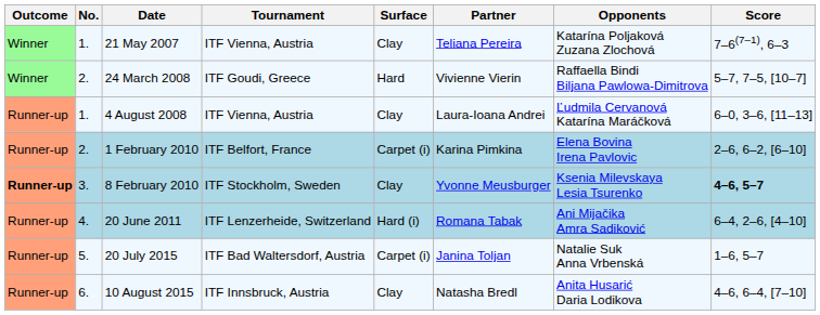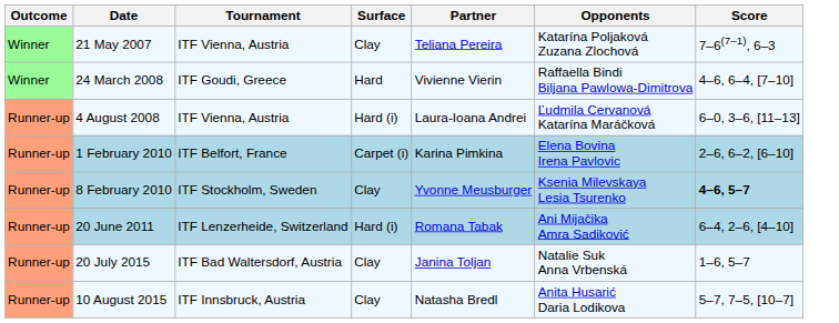- column: No. | 1. | 2. | 1. | 2. | 3. | 4. | 5. | 6.
24 March 2008 | Score: 5–7, 7–5, [10–7] -> 4–6, 6–4, [7–10]
4 August 2008 | Surface: Clay -> Hard (i)
8 February 2010 | Outcome: bold -> normal
20 July 2015 | Surface: Carpet (i) -> Clay
10 August 2015 | Score: 4–6, 6–4, [7–10] -> 5–7, 7–5, [10–7]
